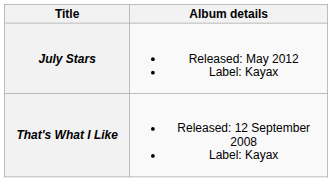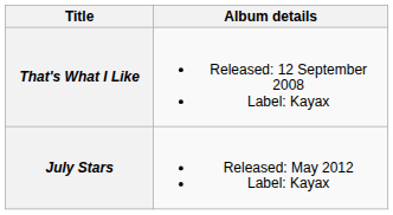rows swapped: That's What I Like <-> July Stars
